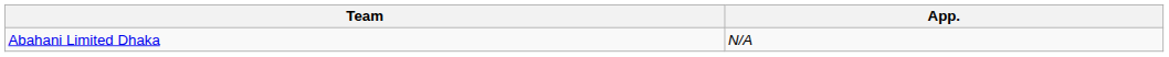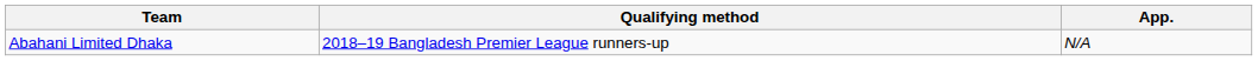+ column: Qualifying method | 2018–19 Bangladesh Premier League runners-up
